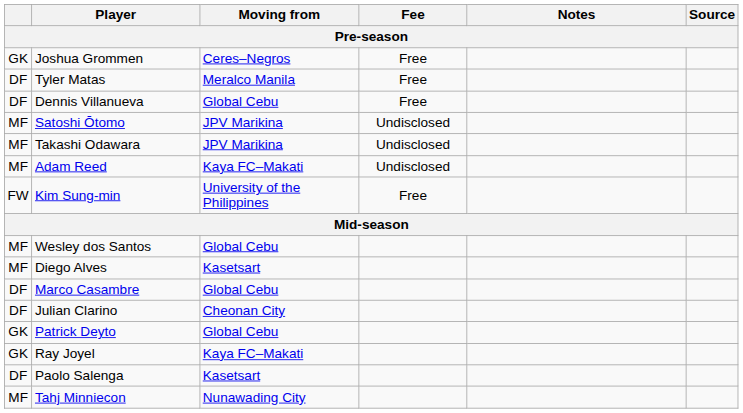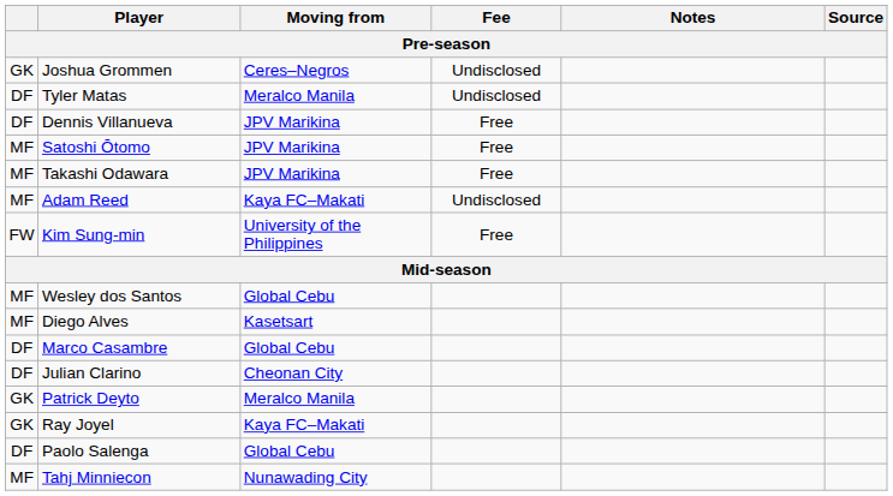Joshua Grommen | Fee: Free -> Undisclosed
Tyler Matas | Fee: Free -> Undisclosed
Dennis Villanueva | Moving from: Global Cebu -> JPV Marikina
Satoshi Ōtomo | Fee: Undisclosed -> Free
Takashi Odawara | Fee: Undisclosed -> Free
Patrick Deyto | Moving from: Global Cebu -> Meralco Manila
Paolo Salenga | Moving from: Kasetsart -> Global Cebu
